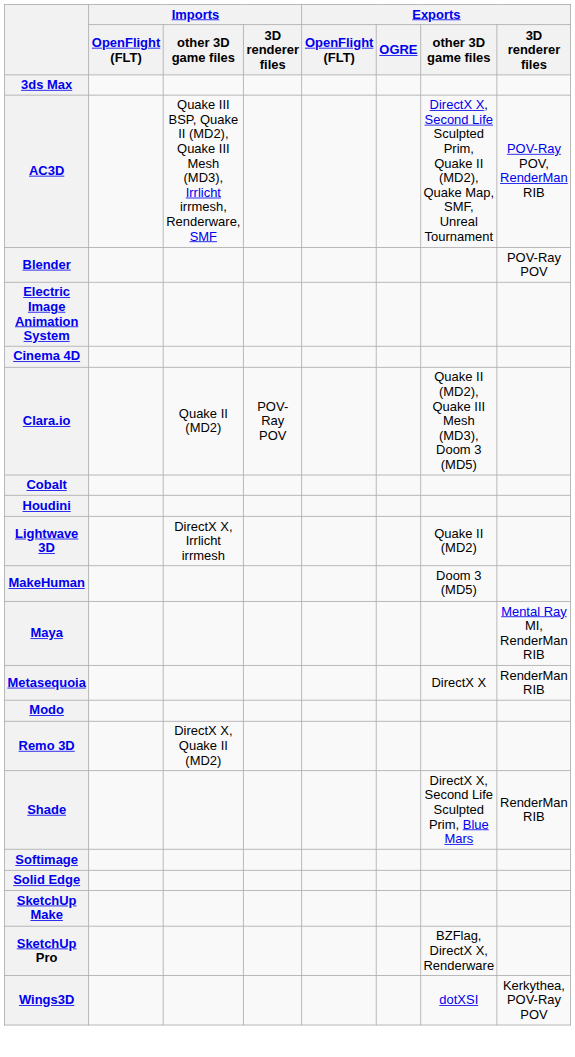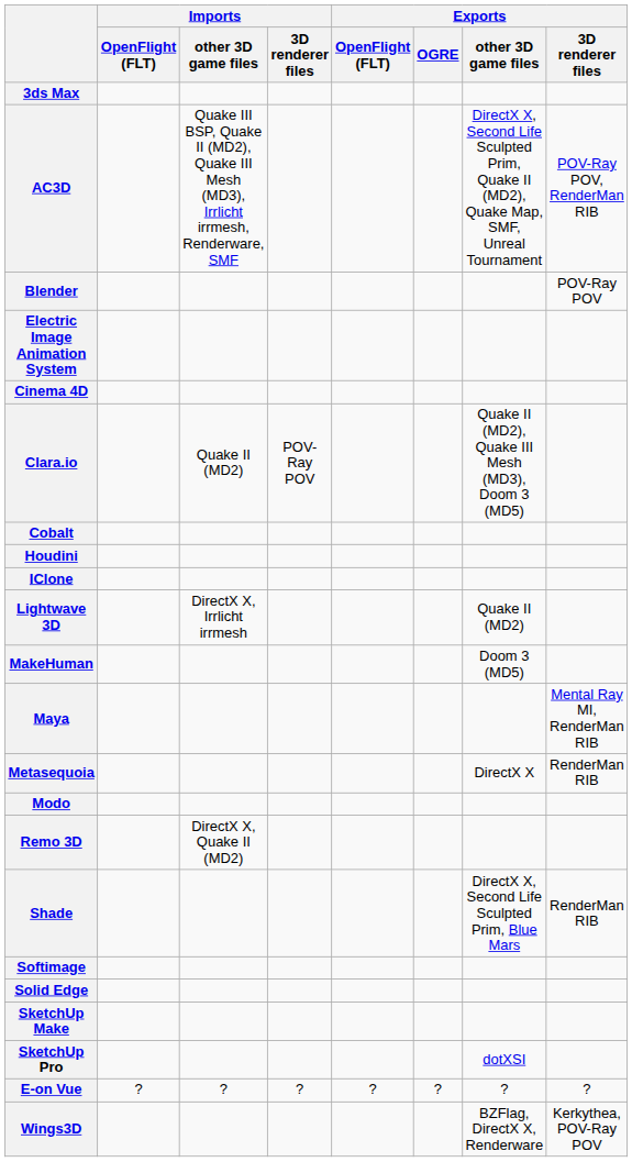+ row: IClone
SketchUp Pro | Exports / other 3D game files: BZFlag, DirectX X, Renderware -> dotXSI
+ row: E-on Vue | ? | ? | ? | ? | ? | ? | ?
Wings3D | Exports / other 3D game files: dotXSI -> BZFlag, DirectX X, Renderware
